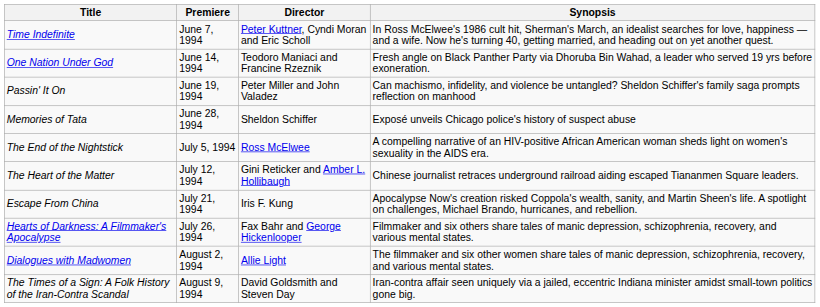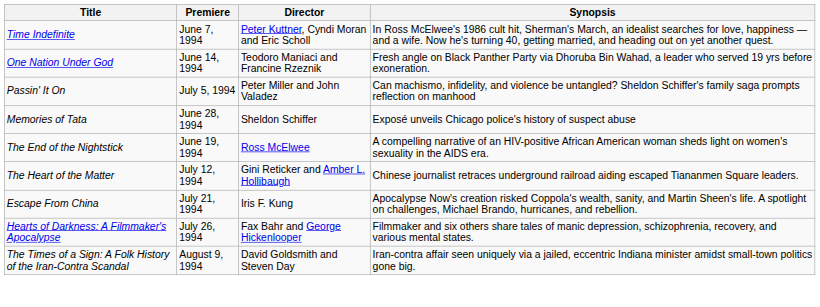Passin' It On | Premiere: June 19, 1994 -> July 5, 1994
The End of the Nightstick | Premiere: July 5, 1994 -> June 19, 1994
- row: Dialogues with Madwomen | August 2, 1994 | Allie Light | The filmmaker and six other women share tales of manic depression, schizophrenia, recovery, and various mental states.
